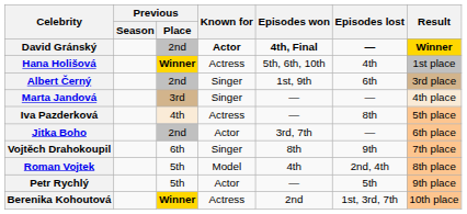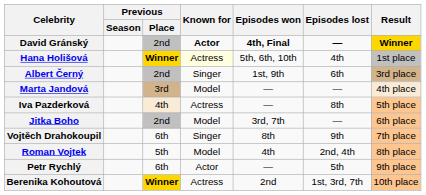Hana Holišová | Known for: no background -> lightyellow background
Marta Jandová | Known for: Singer -> Model
Jitka Boho | Known for: Actor -> Model
Petr Rychlý | Previous / Place: 5th -> 6th
